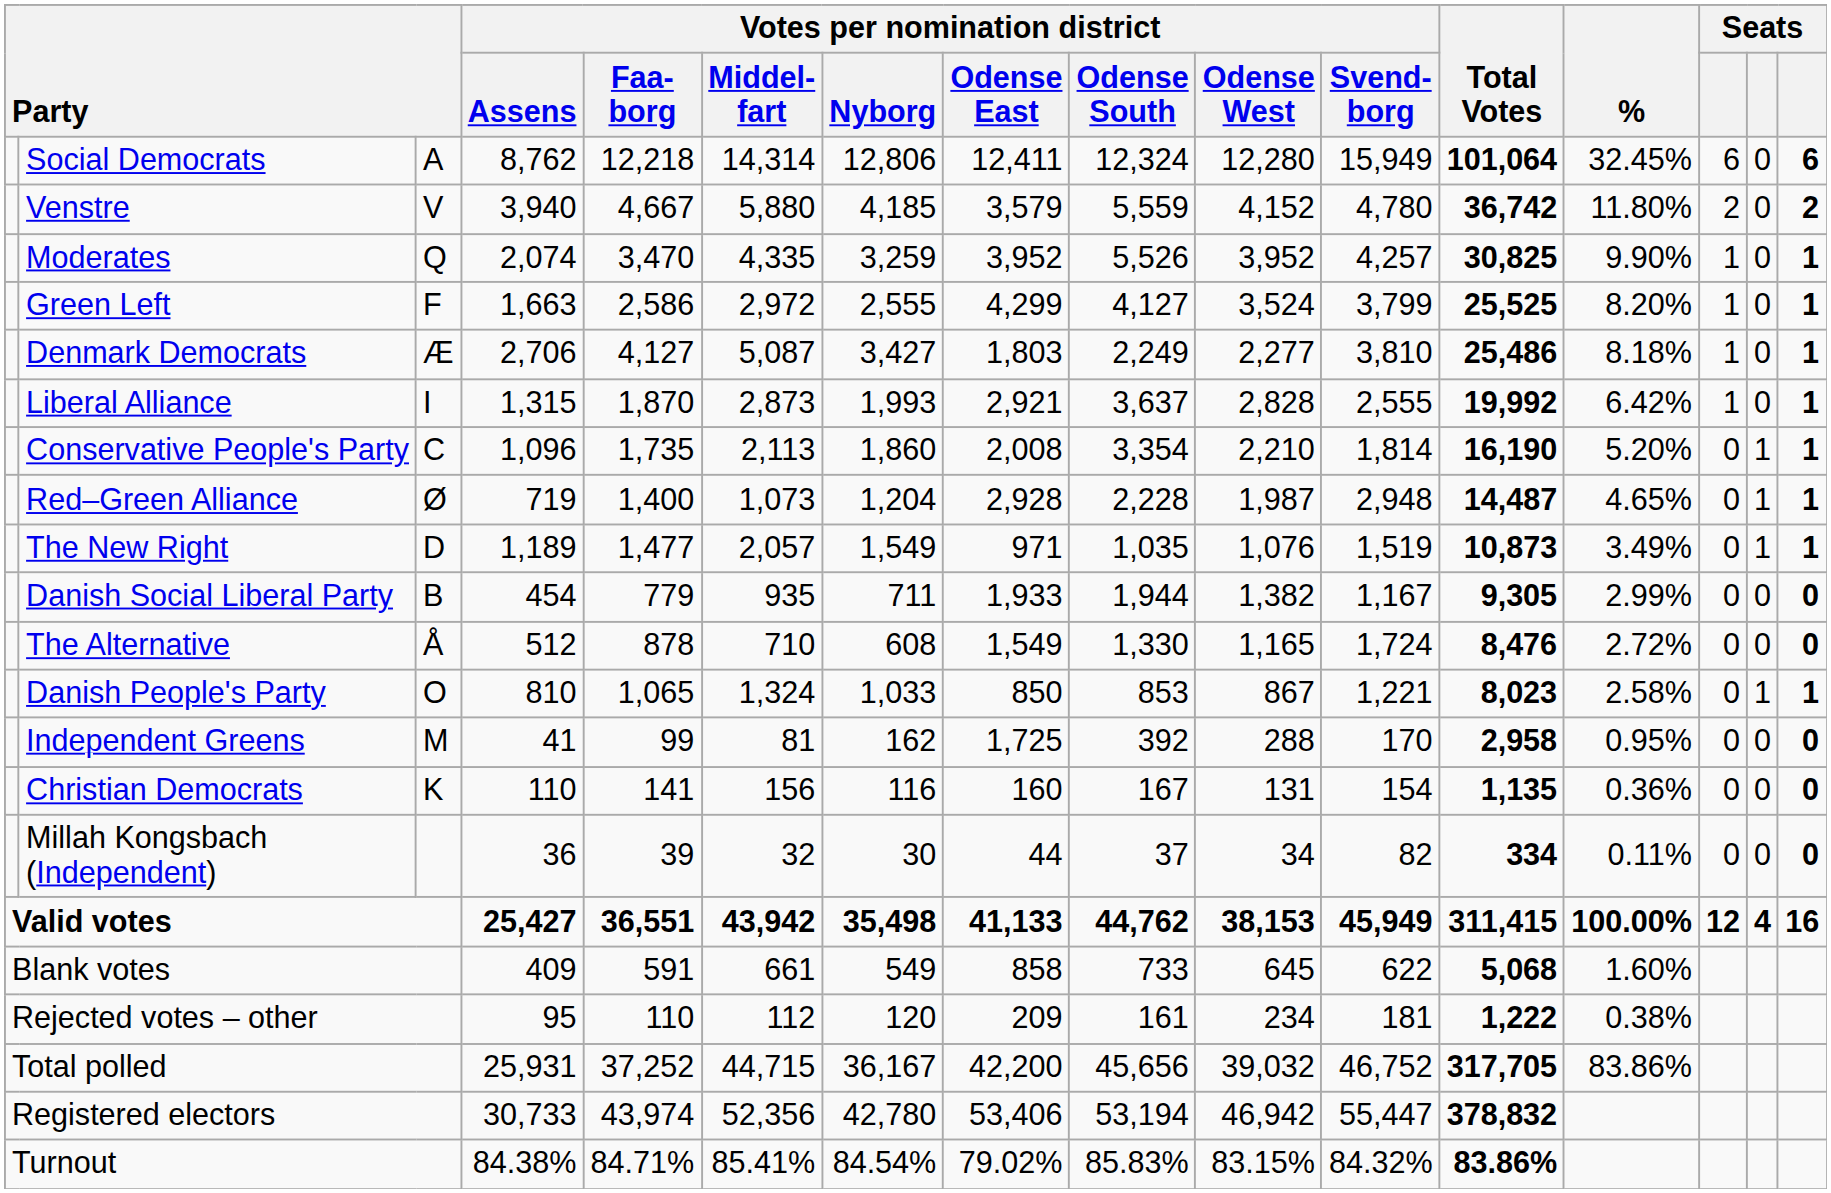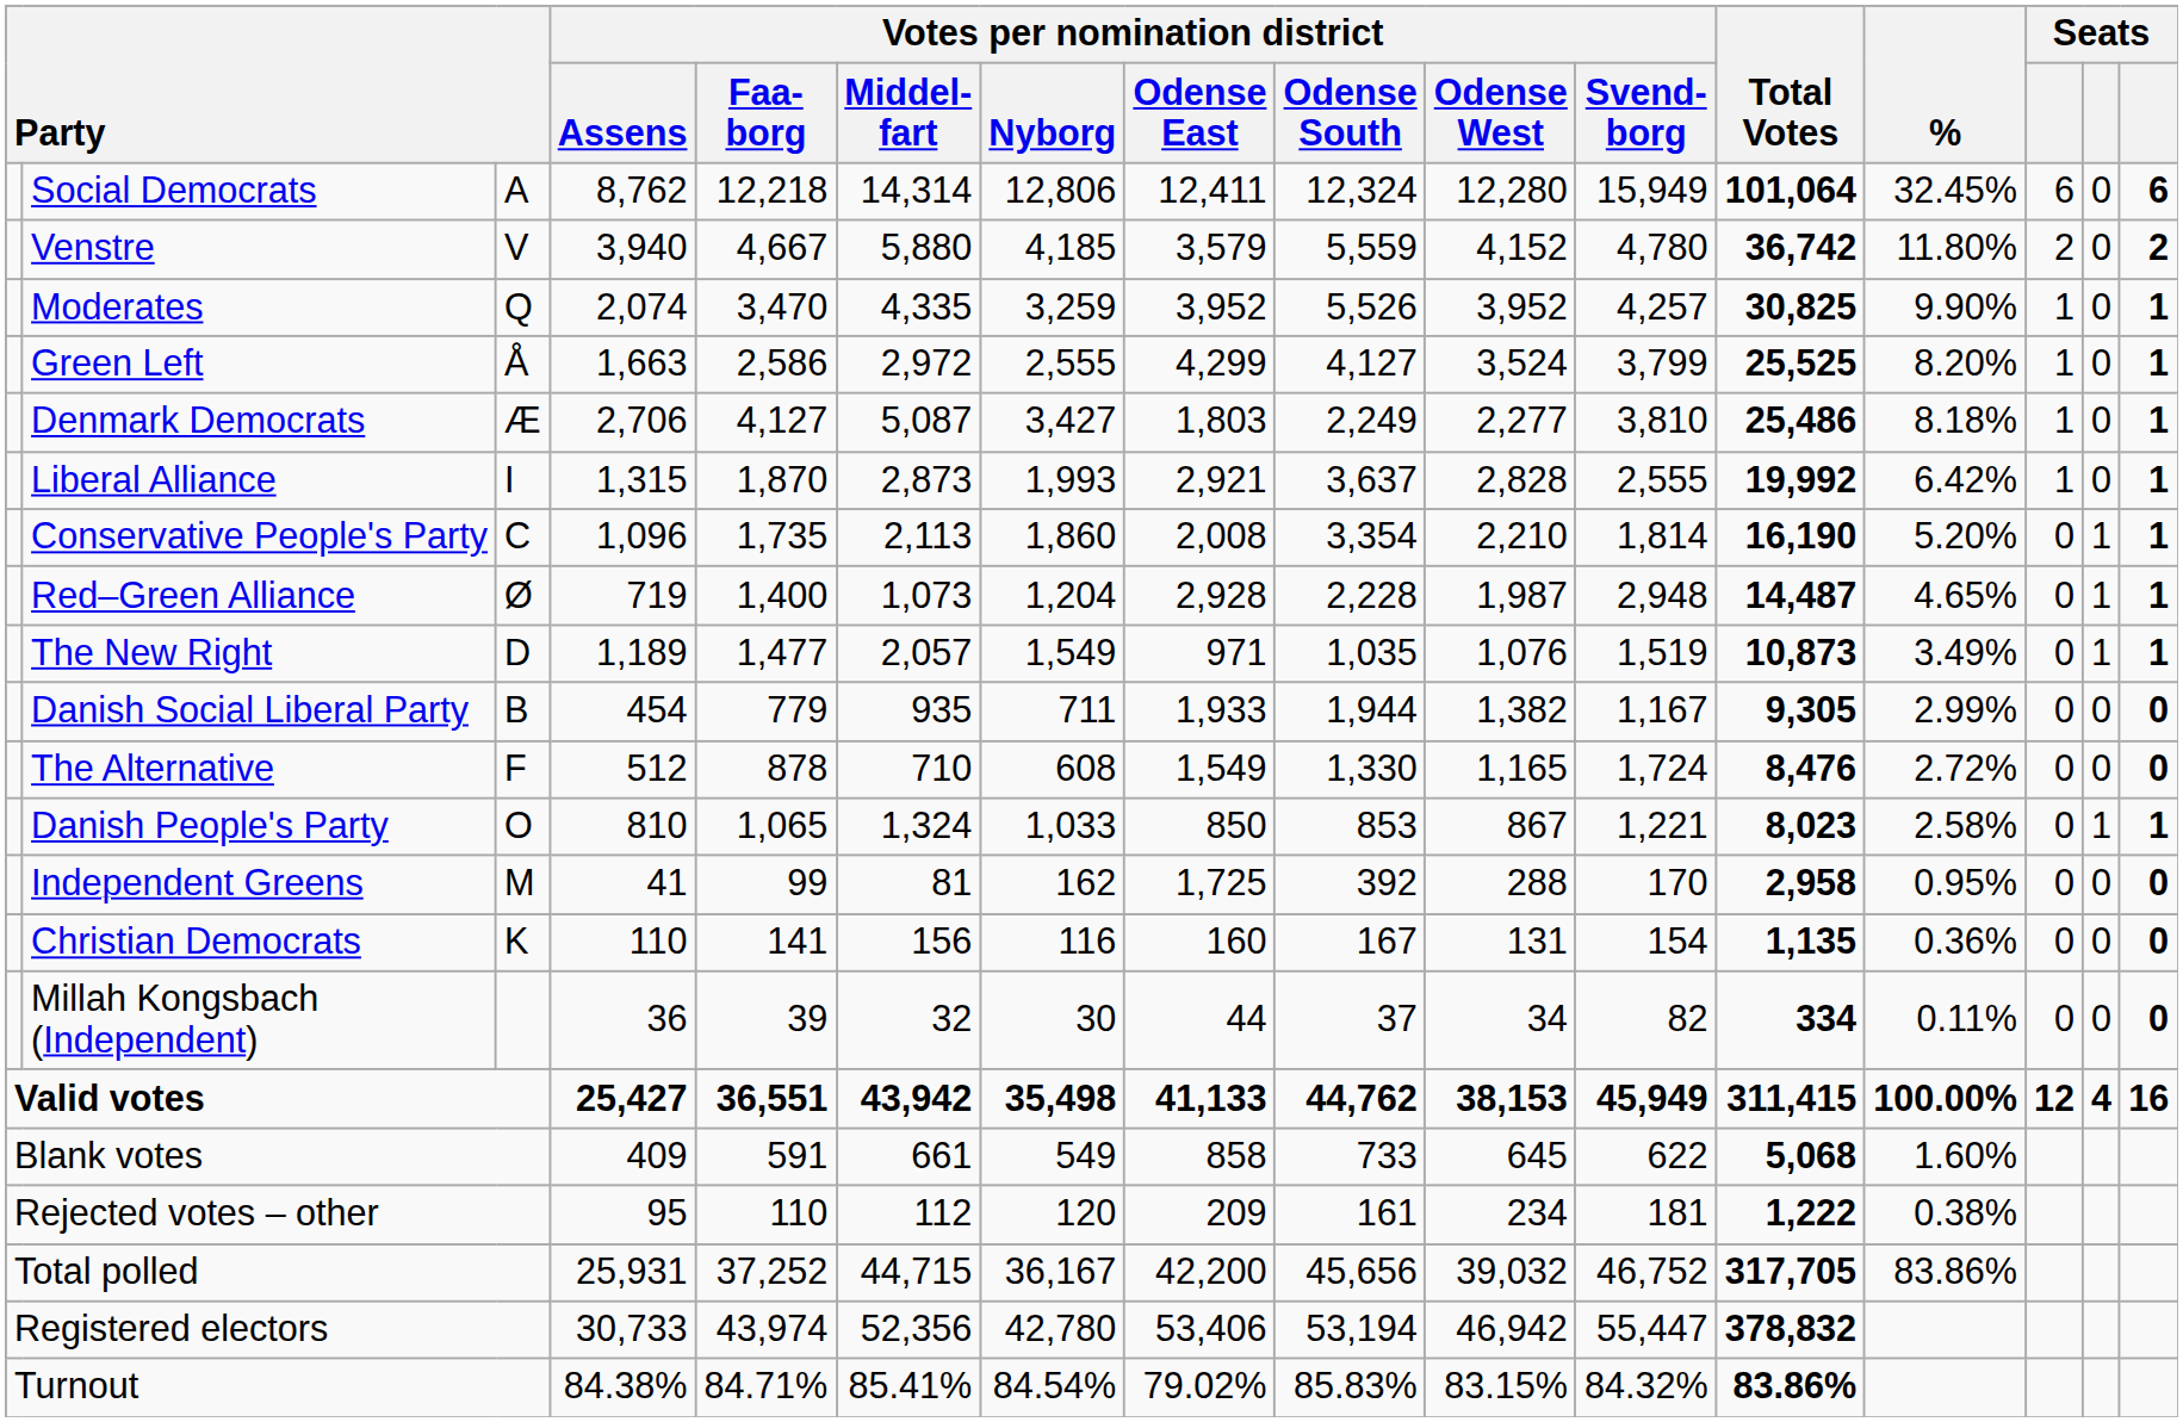Green Left | column 3: F -> Å
The Alternative | column 3: Å -> F
